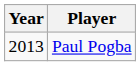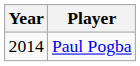Paul Pogba | Year: 2013 -> 2014
